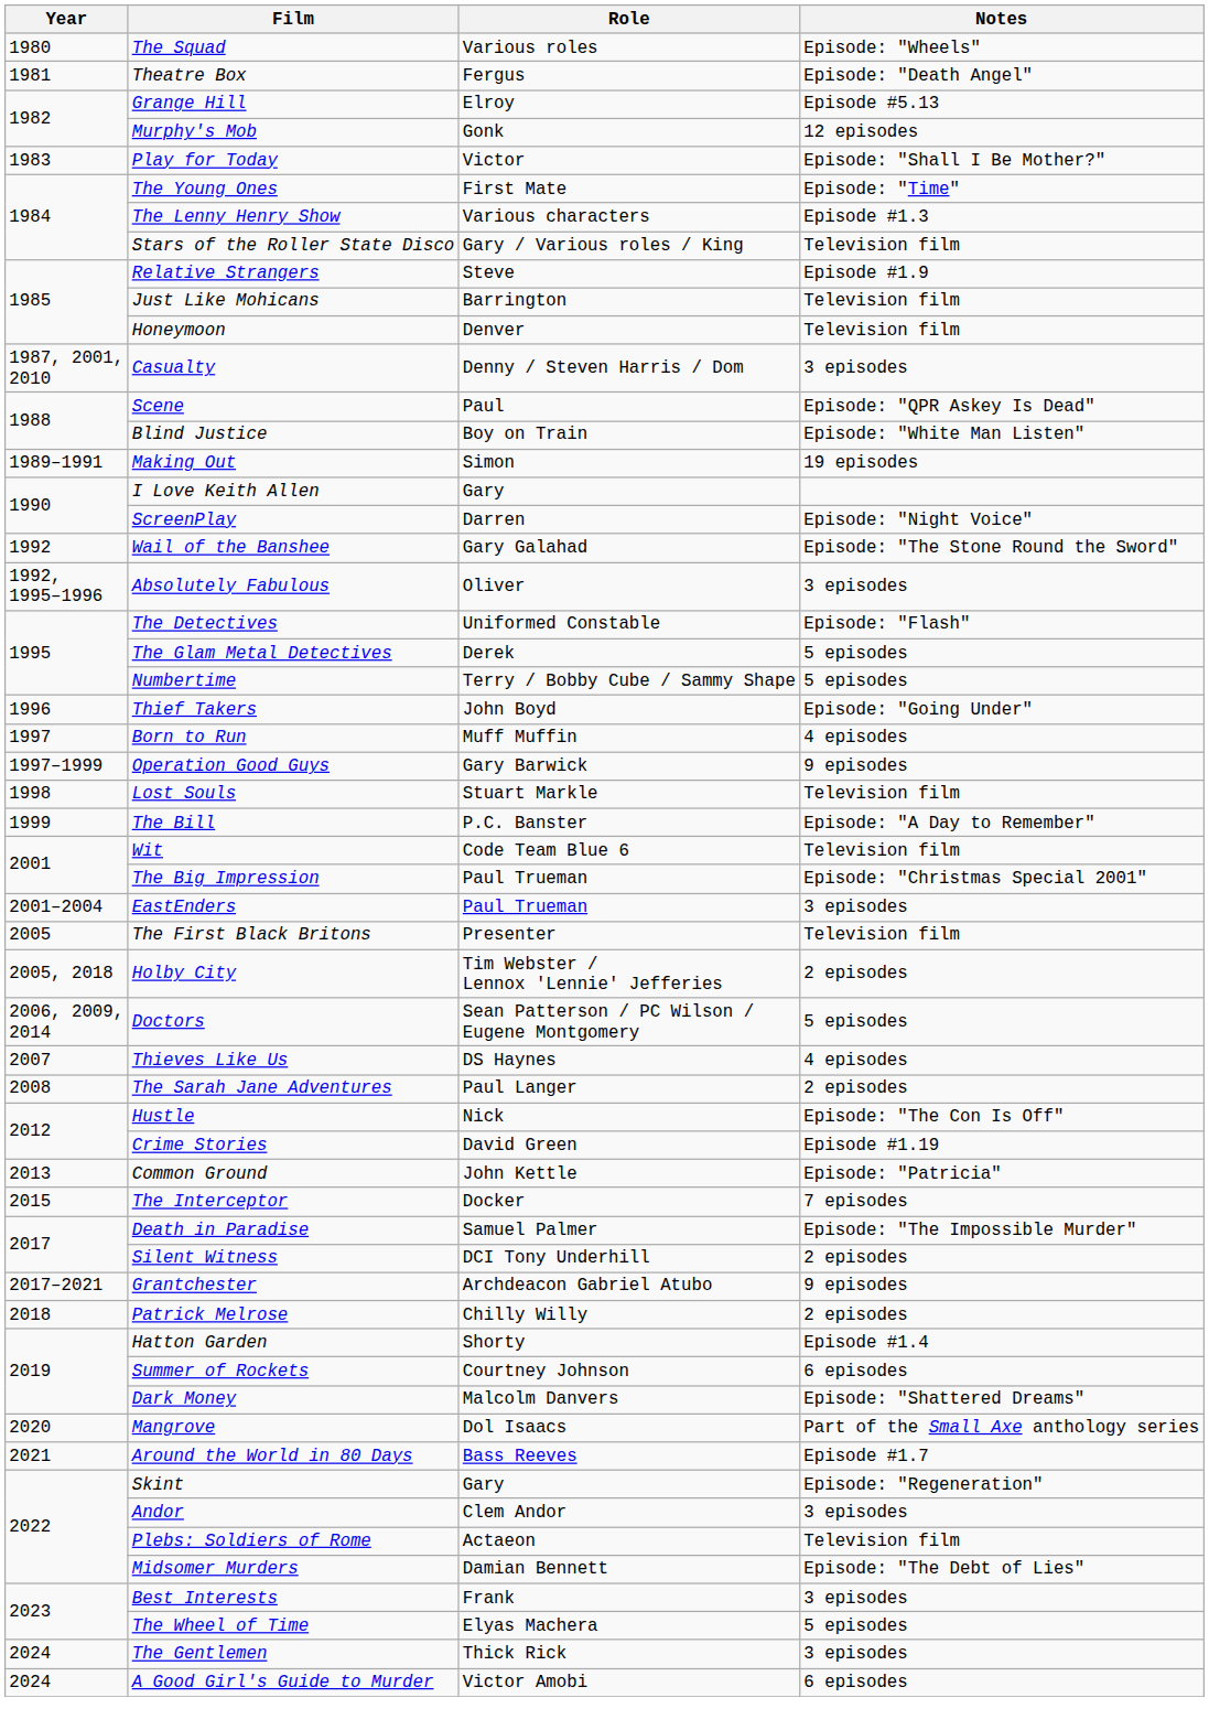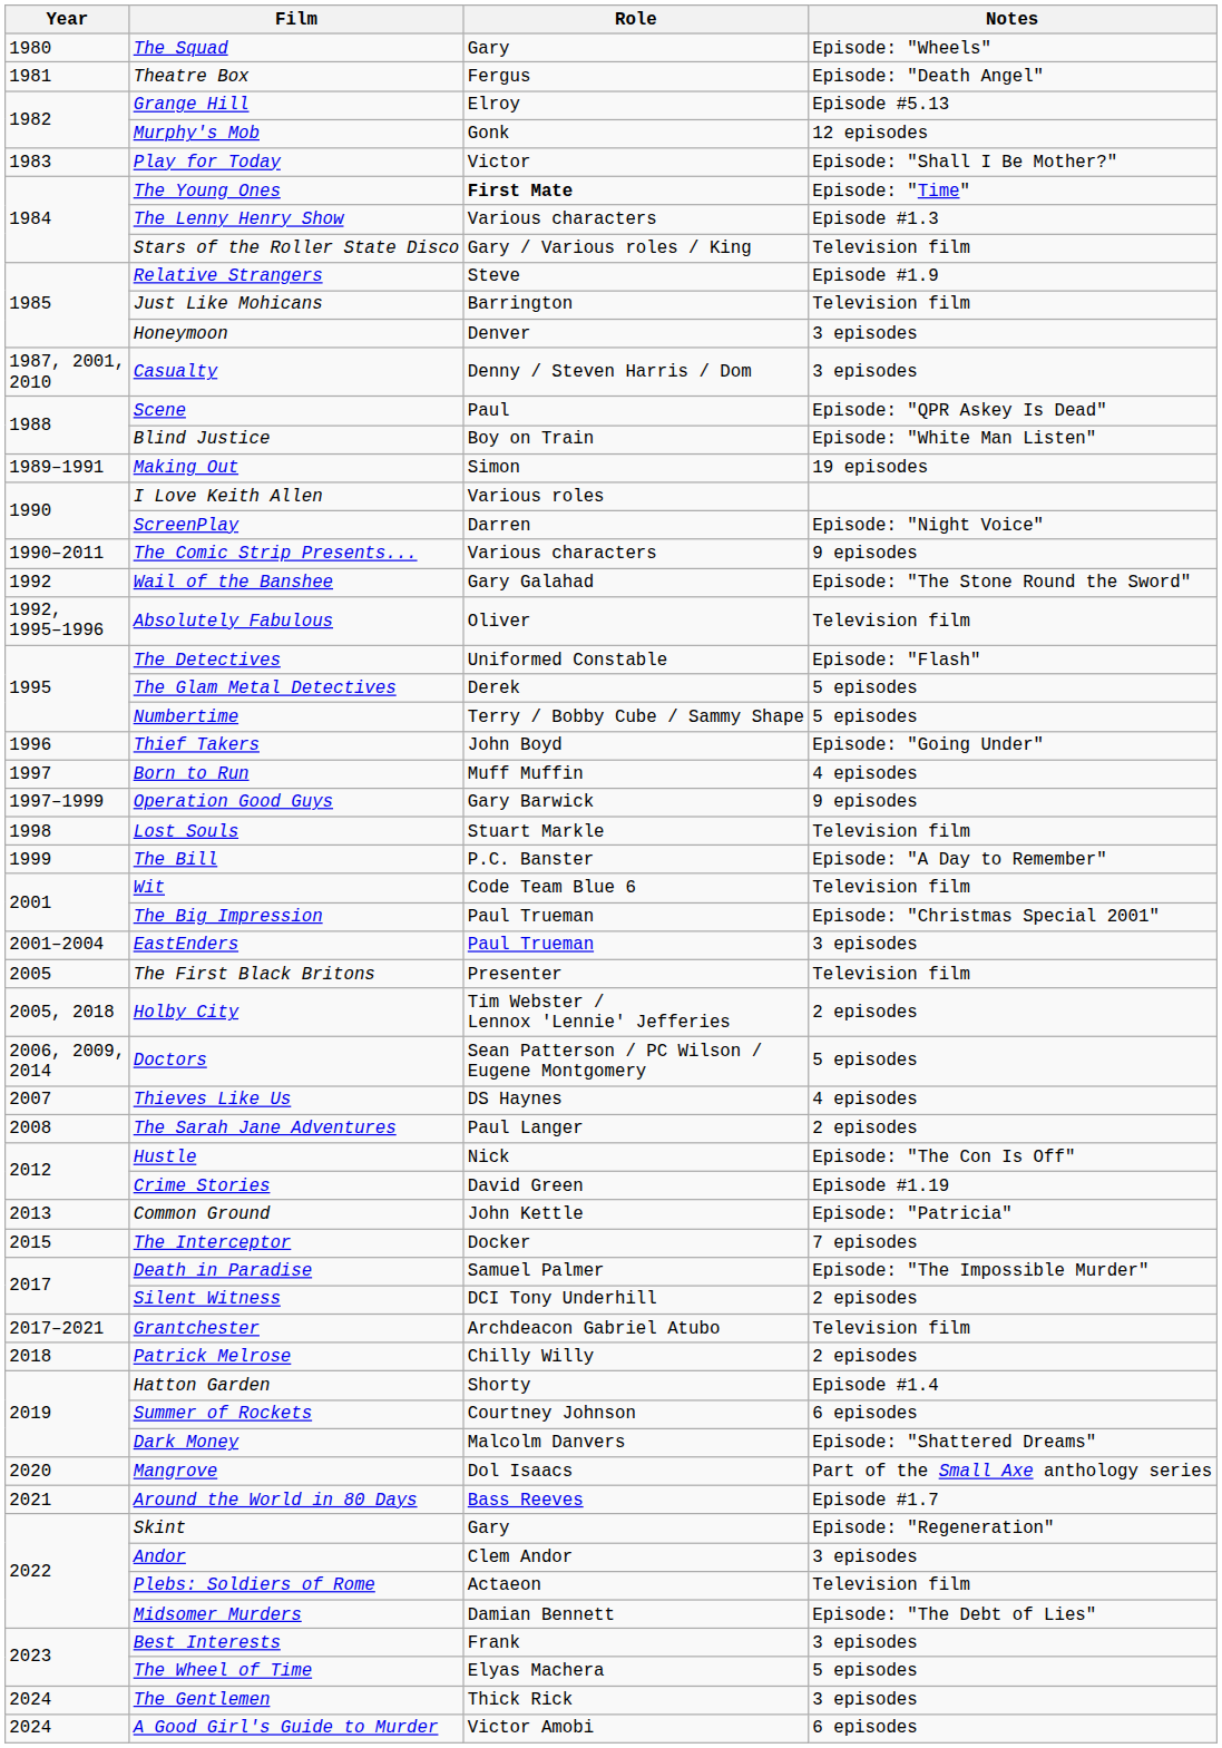The Squad | Role: Various roles -> Gary
The Young Ones | Role: normal -> bold
Honeymoon | Notes: Television film -> 3 episodes
I Love Keith Allen | Role: Gary -> Various roles
+ row: 1990–2011 | The Comic Strip Presents... | Various characters | 9 episodes
Absolutely Fabulous | Notes: 3 episodes -> Television film
Grantchester | Notes: 9 episodes -> Television film
